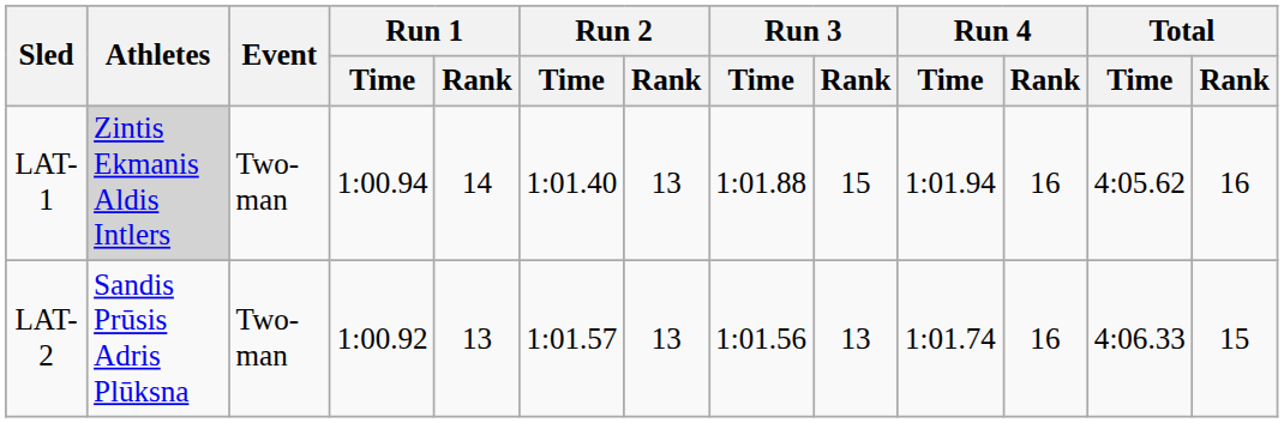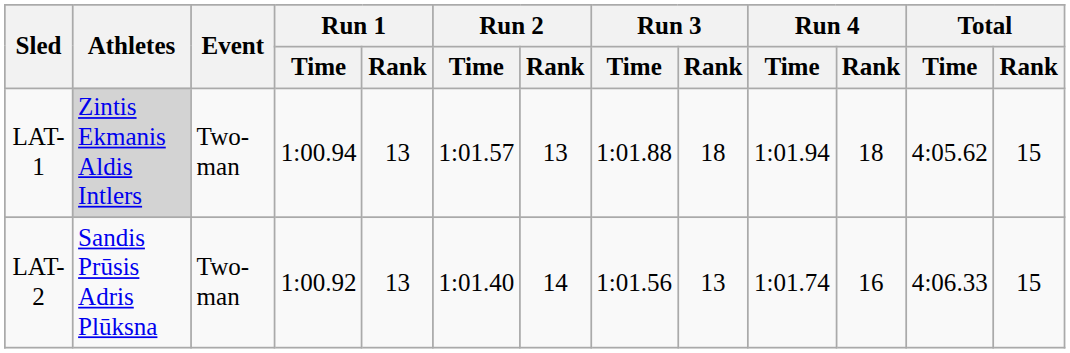LAT-1 | Run 1 / Rank: 14 -> 13
LAT-1 | Run 2 / Time: 1:01.40 -> 1:01.57
LAT-1 | Run 3 / Rank: 15 -> 18
LAT-1 | Run 4 / Rank: 16 -> 18
LAT-1 | Total / Rank: 16 -> 15
LAT-2 | Run 2 / Time: 1:01.57 -> 1:01.40
LAT-2 | Run 2 / Rank: 13 -> 14
